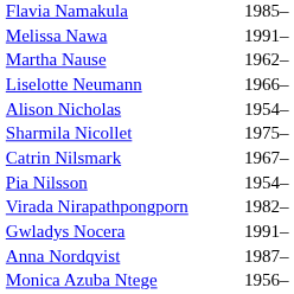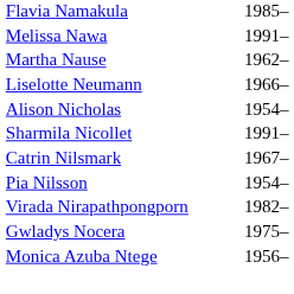Sharmila Nicollet | column 2: 1975– -> 1991–
Gwladys Nocera | column 2: 1991– -> 1975–
- row: Anna Nordqvist | 1987–
